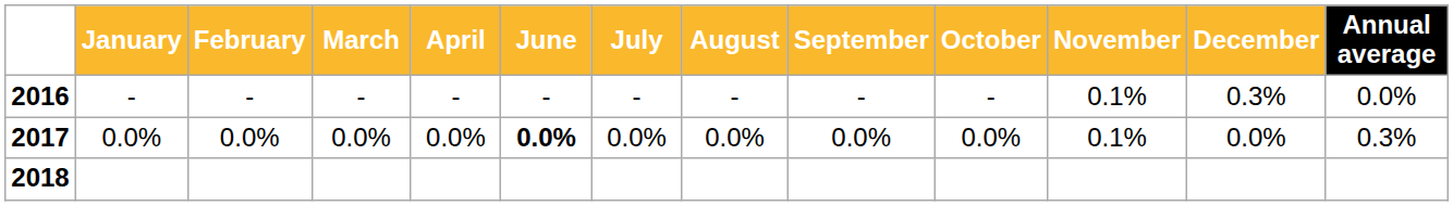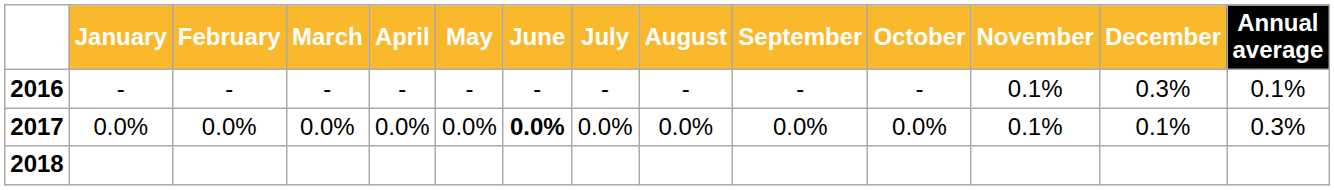+ column: May | - | 0.0%
2016 | Annual average: 0.0% -> 0.1%
2017 | December: 0.0% -> 0.1%
